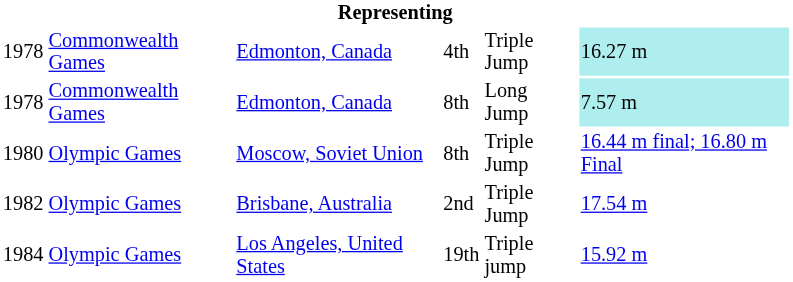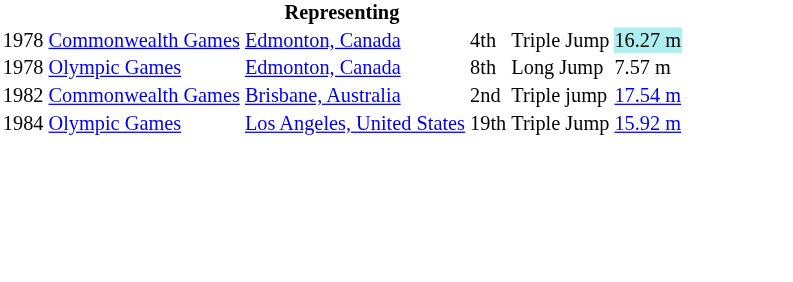1978 / 8th | column 2: Commonwealth Games -> Olympic Games
1978 / 8th | column 6: paleturquoise background -> no background
- row: 1980 | Olympic Games | Moscow, Soviet Union | 8th | Triple Jump | 16.44 m final; 16.80 m Final
1982 | column 2: Olympic Games -> Commonwealth Games
1982 | column 5: Triple Jump -> Triple jump
1984 | column 5: Triple jump -> Triple Jump
